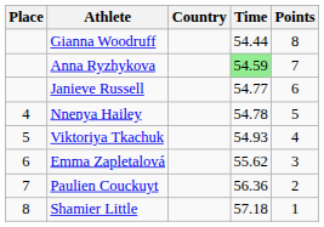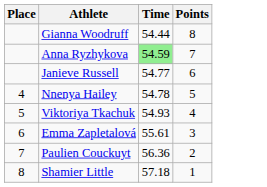- column: Country
Emma Zapletalová | Time: 55.62 -> 55.61
